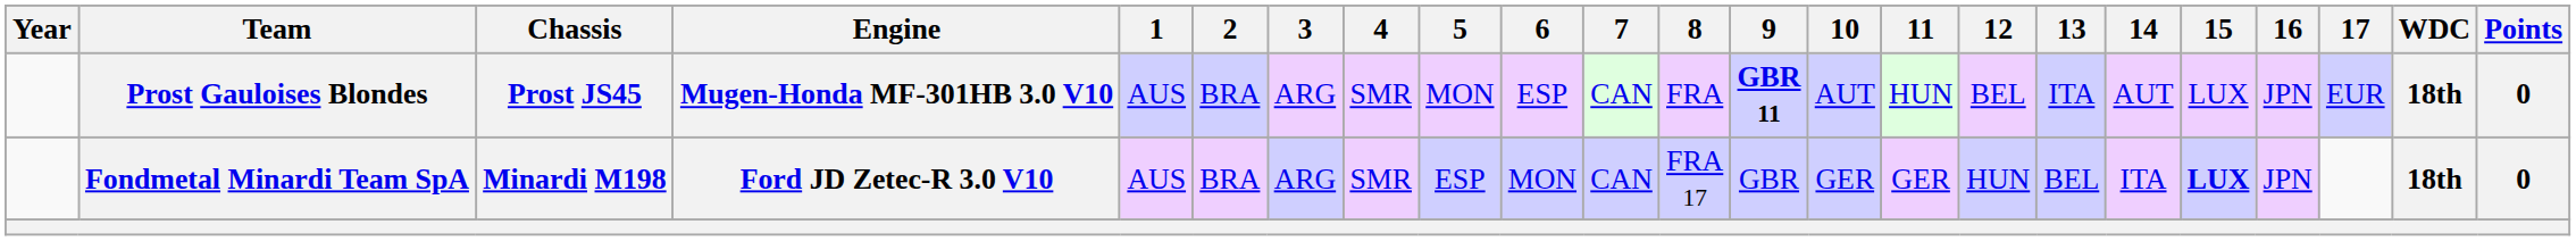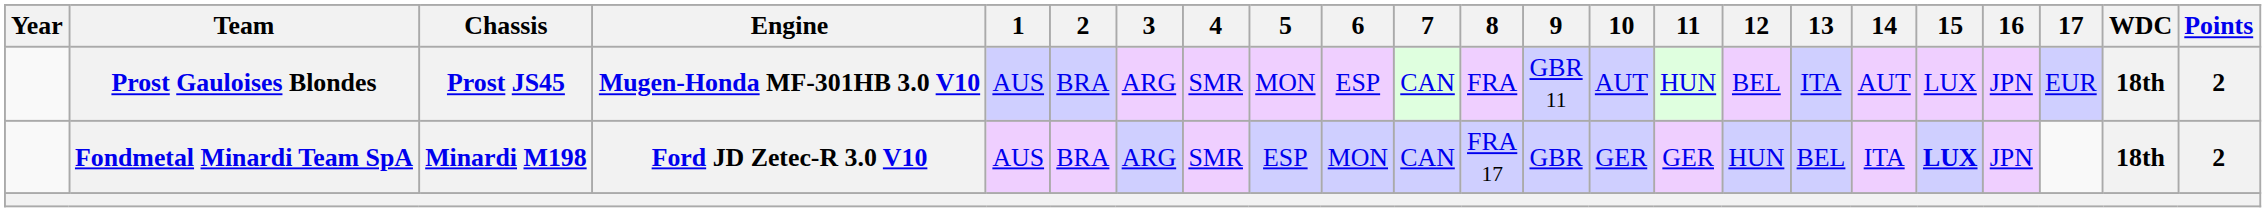Prost Gauloises Blondes | 9: bold -> normal
Prost Gauloises Blondes | Points: 0 -> 2
Fondmetal Minardi Team SpA | Points: 0 -> 2
